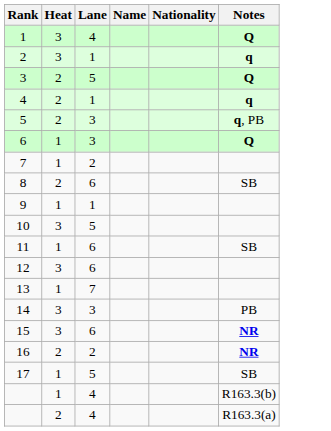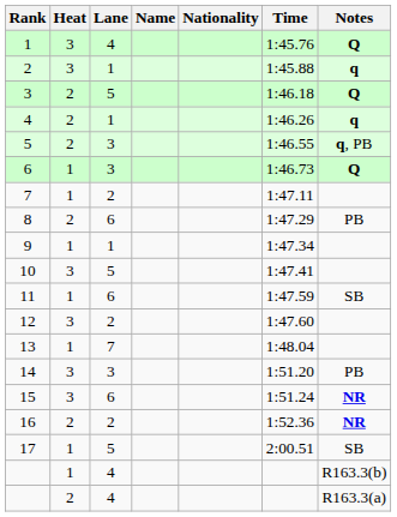+ column: Time | 1:45.76 | 1:45.88 | 1:46.18 | 1:46.26 | 1:46.55 | 1:46.73 | 1:47.11 | 1:47.29 | 1:47.34 | 1:47.41 | 1:47.59 | 1:47.60 | 1:48.04 | 1:51.20 | 1:51.24 | 1:52.36 | 2:00.51
8 | Notes: SB -> PB
12 | Lane: 6 -> 2
